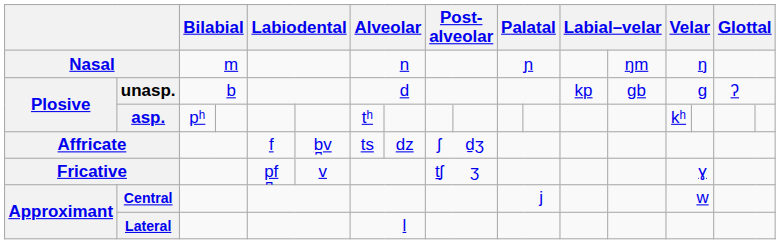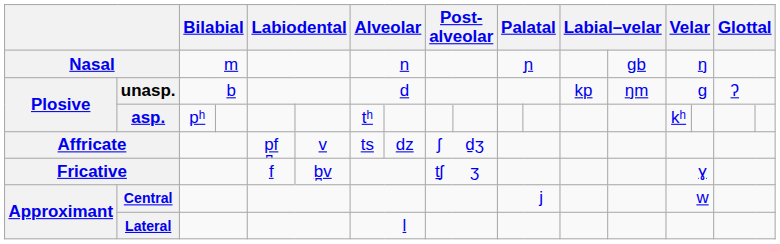Nasal | column 14: ŋm -> gb
unasp. | column 14: gb -> ŋm
Affricate | column 5: f -> p̪f
Affricate | column 6: b̪v -> v
Fricative | column 5: p̪f -> f
Fricative | column 6: v -> b̪v
